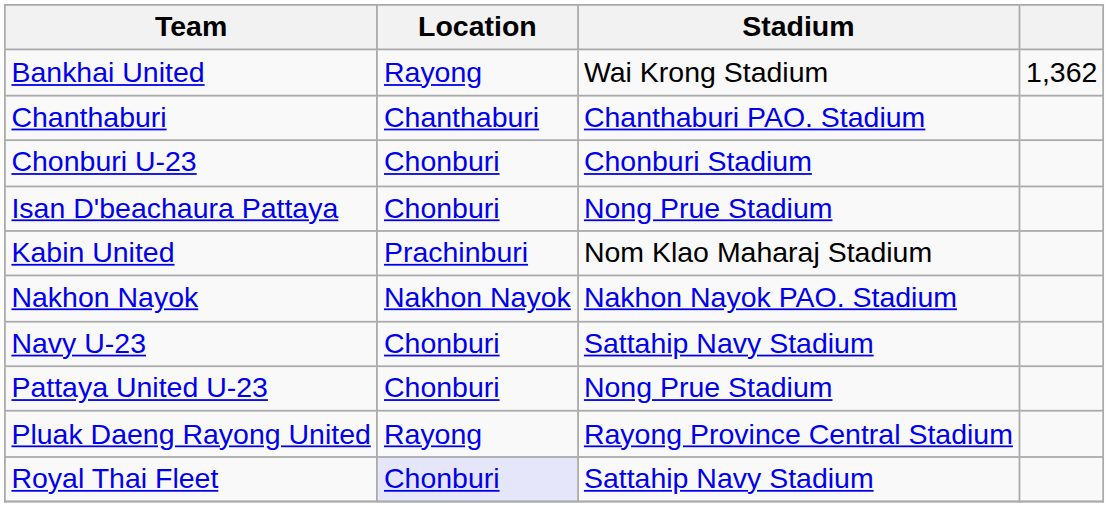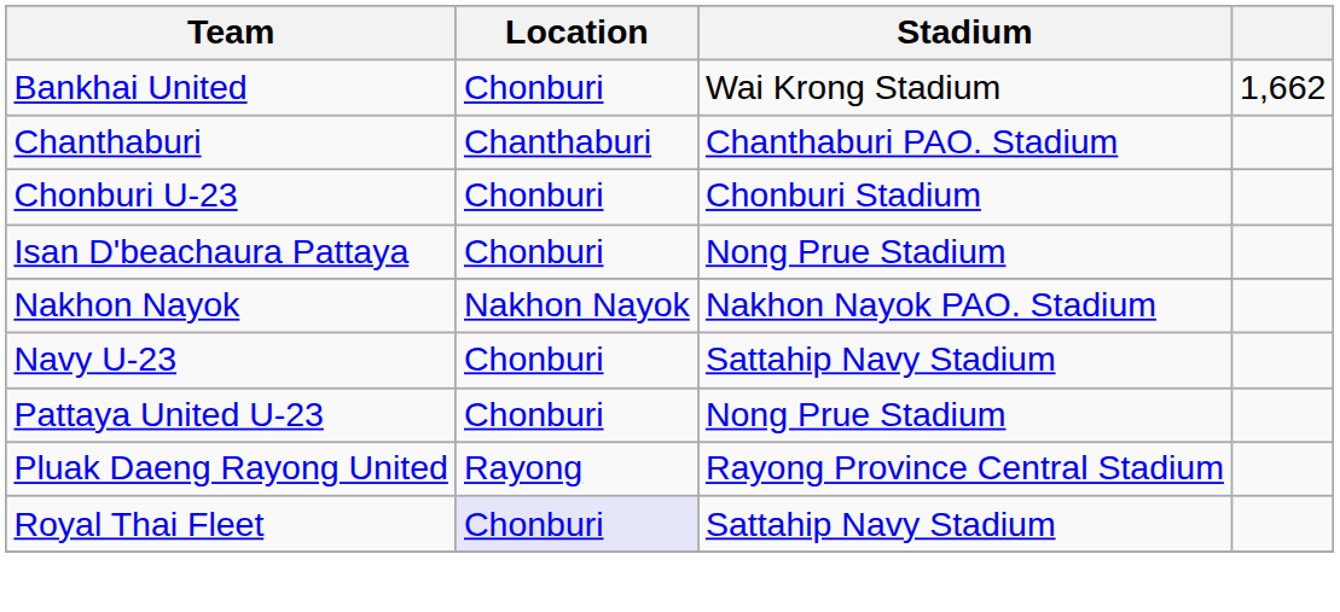Bankhai United | Location: Rayong -> Chonburi
Bankhai United | column 4: 1,362 -> 1,662
- row: Kabin United | Prachinburi | Nom Klao Maharaj Stadium
